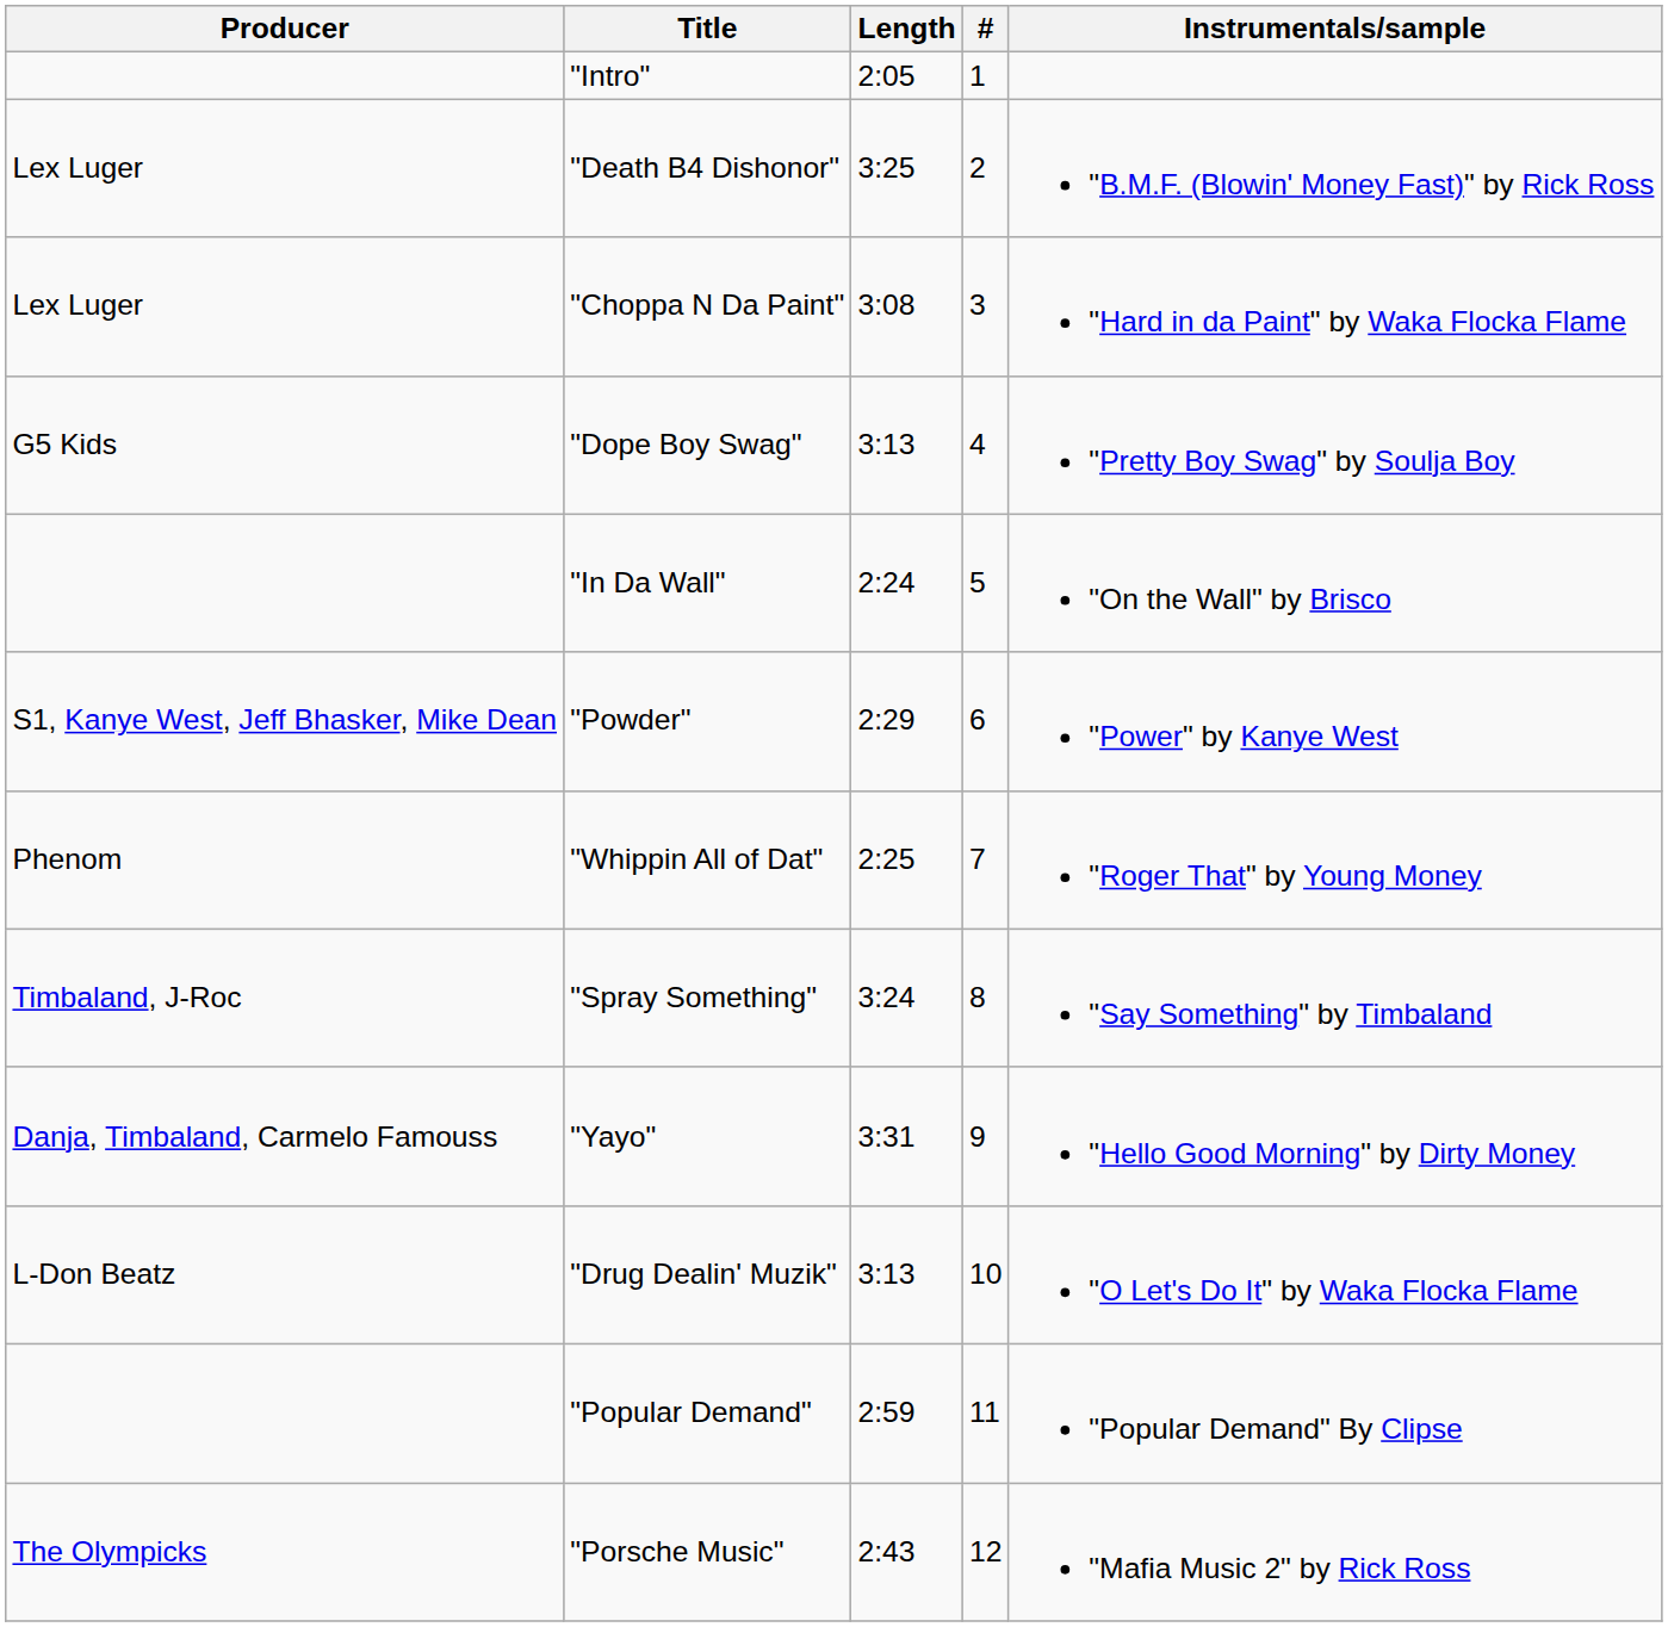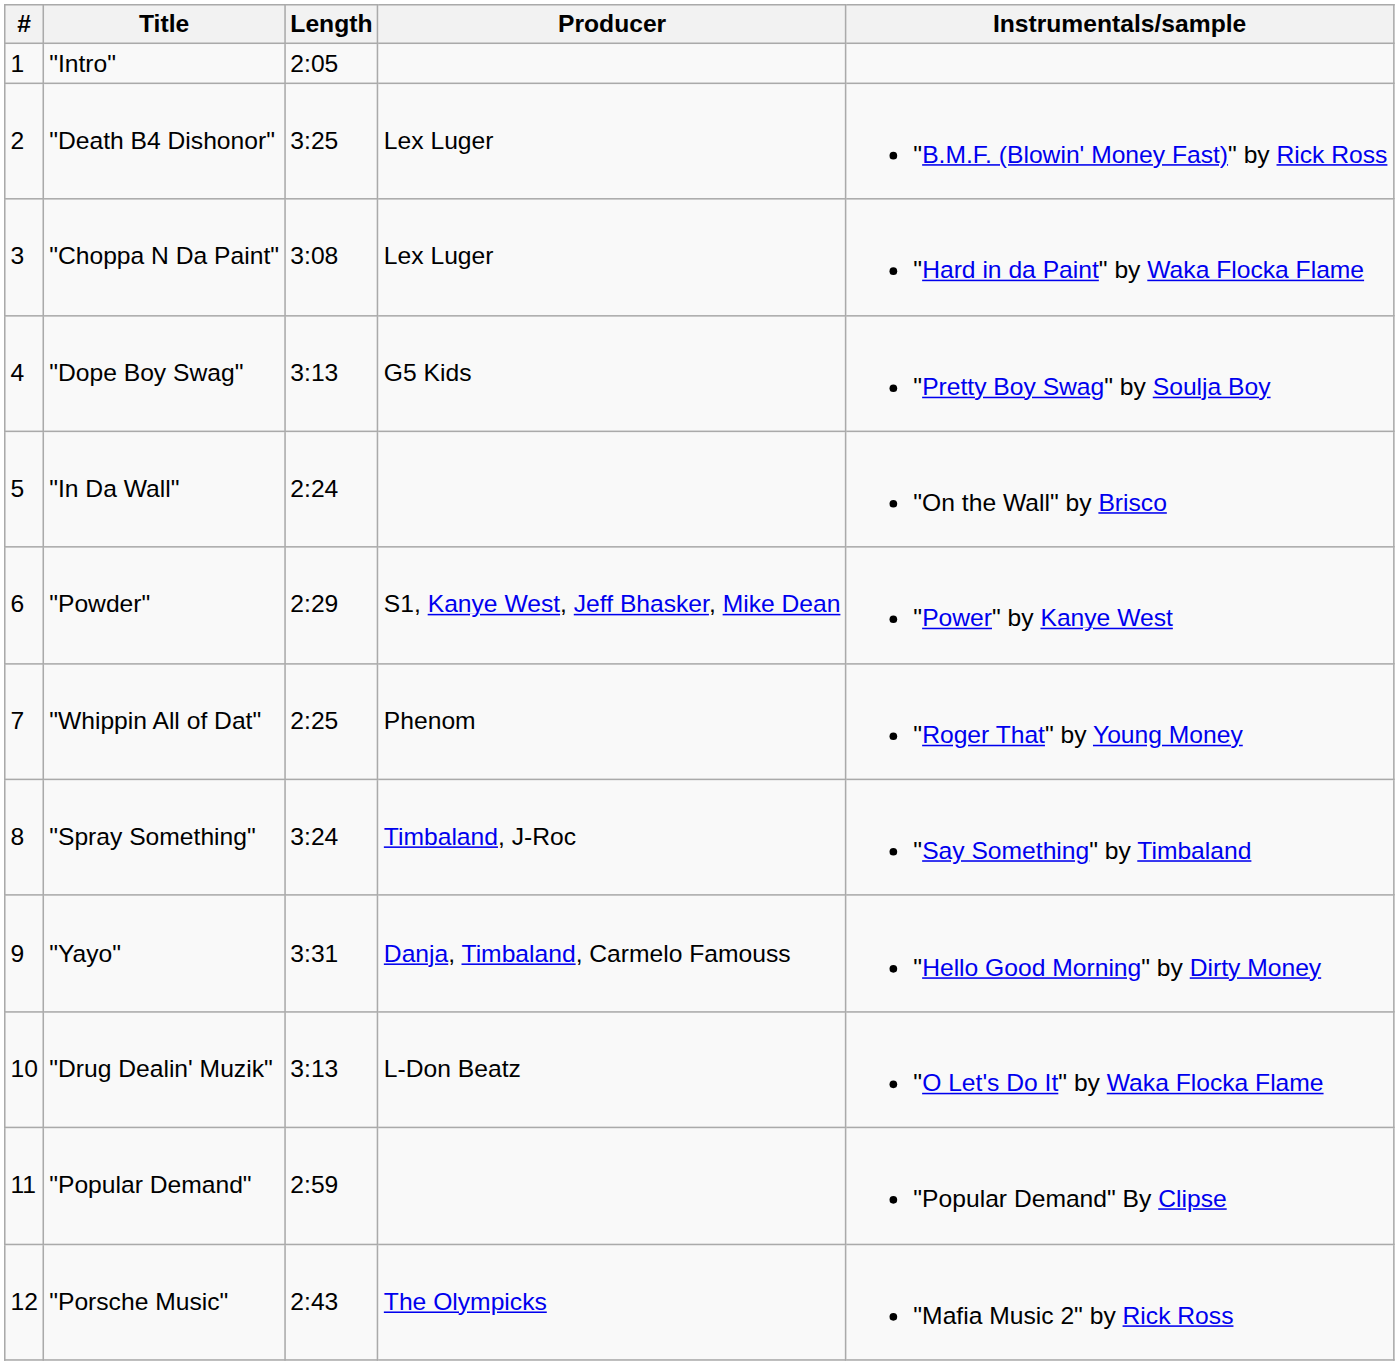columns swapped: # <-> Producer
